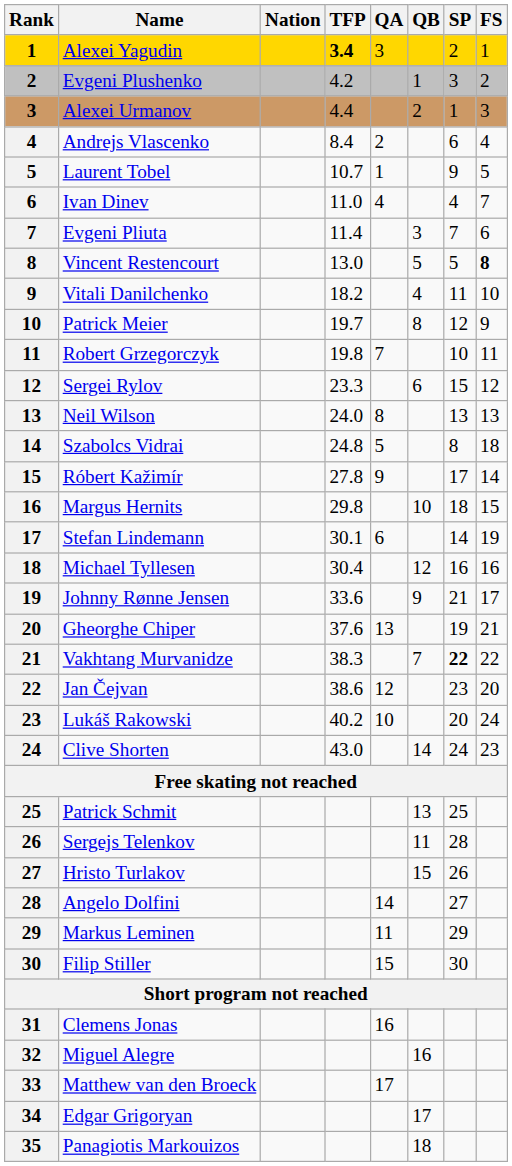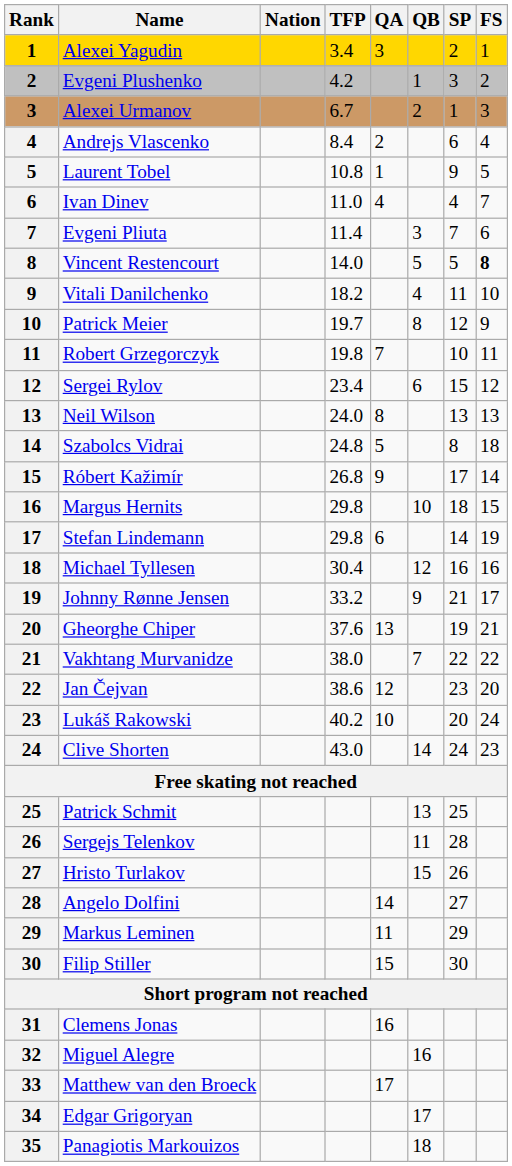Alexei Yagudin | TFP: bold -> normal
Alexei Urmanov | TFP: 4.4 -> 6.7
Laurent Tobel | TFP: 10.7 -> 10.8
Vincent Restencourt | TFP: 13.0 -> 14.0
Sergei Rylov | TFP: 23.3 -> 23.4
Róbert Kažimír | TFP: 27.8 -> 26.8
Stefan Lindemann | TFP: 30.1 -> 29.8
Johnny Rønne Jensen | TFP: 33.6 -> 33.2
Vakhtang Murvanidze | TFP: 38.3 -> 38.0
Vakhtang Murvanidze | SP: bold -> normal
